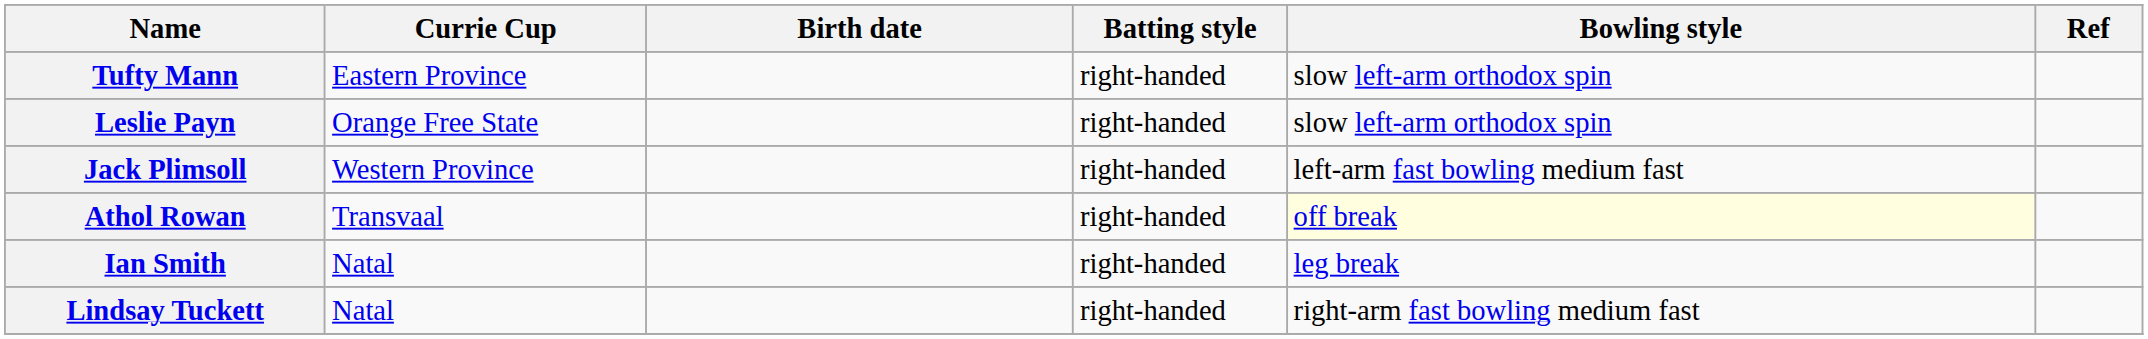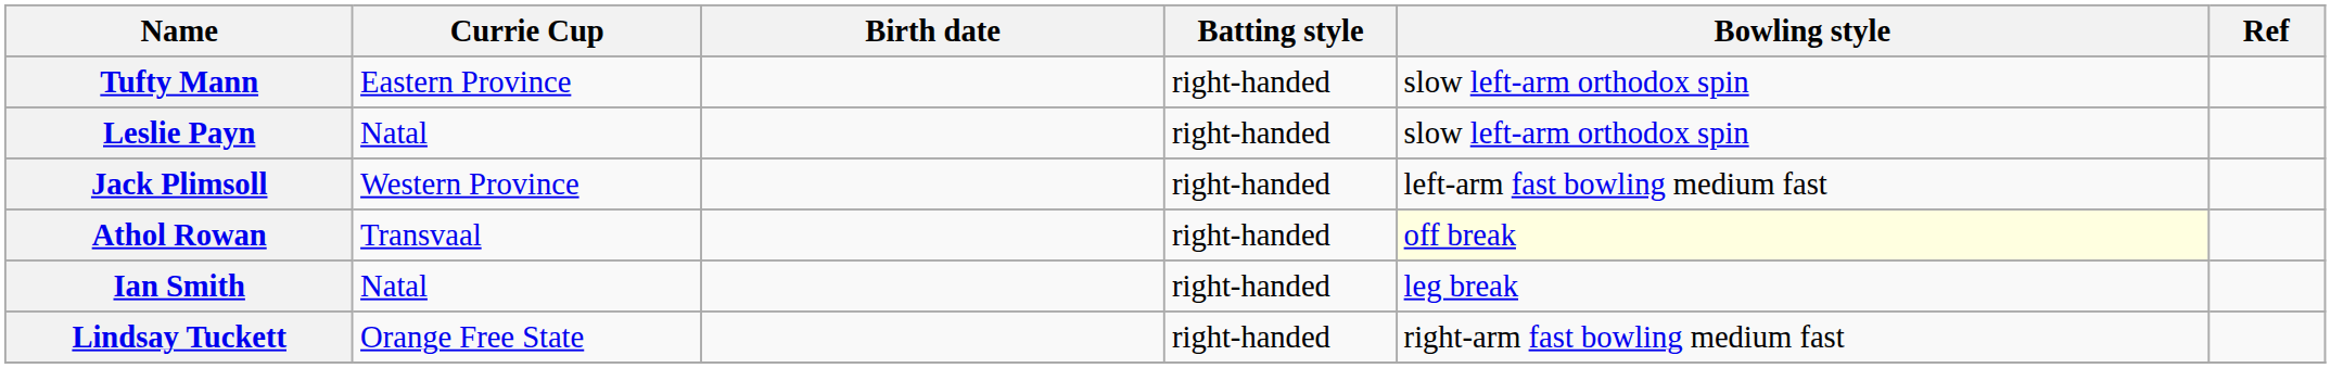Leslie Payn | Currie Cup: Orange Free State -> Natal
Lindsay Tuckett | Currie Cup: Natal -> Orange Free State
